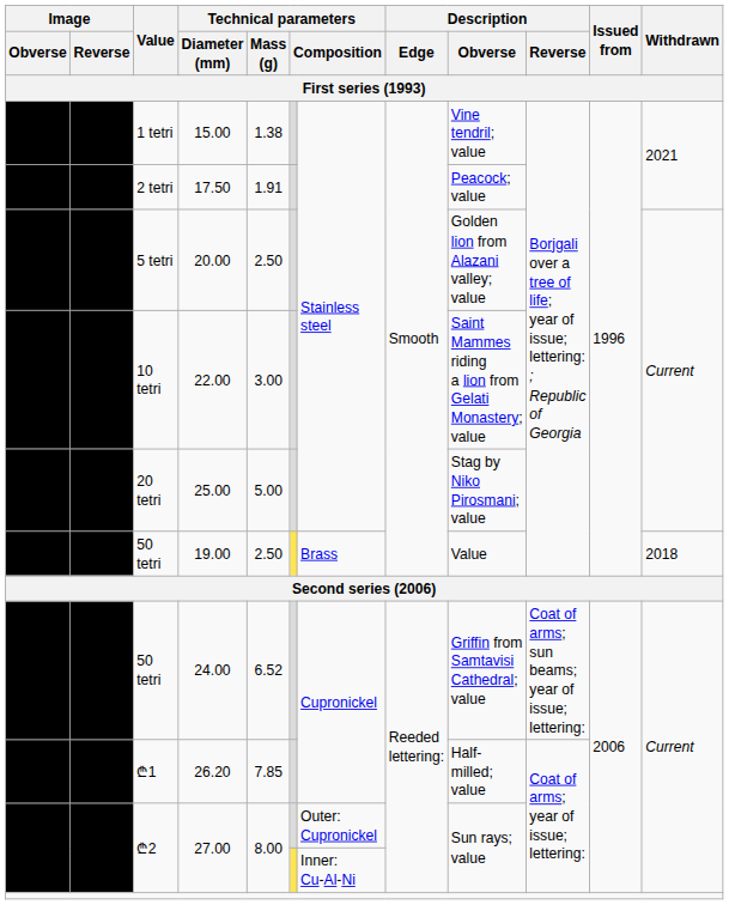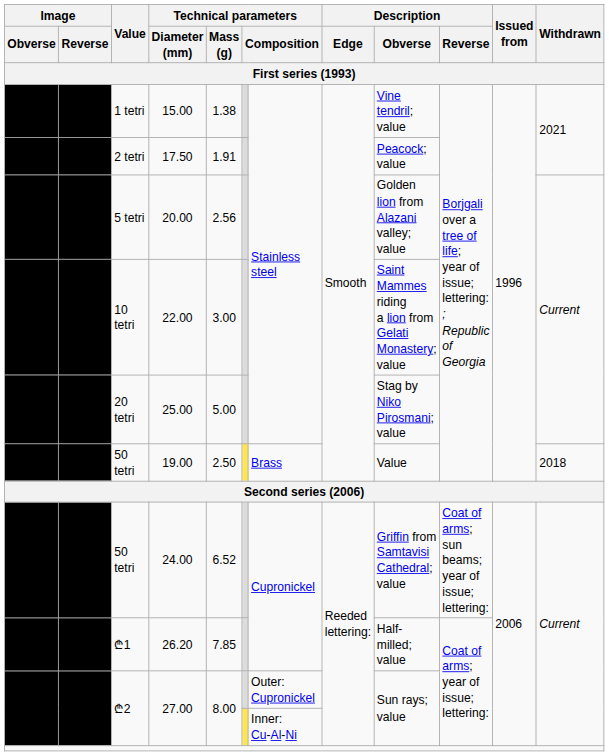20.00 | Technical parameters / Mass (g): 2.50 -> 2.56
